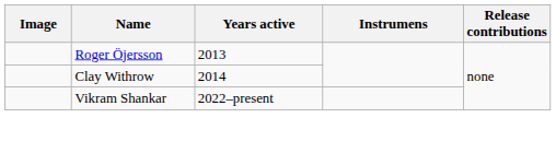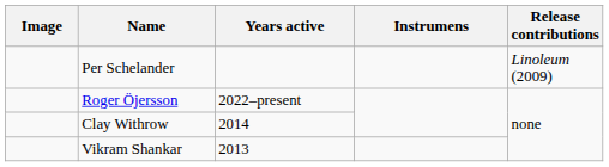+ row: Per Schelander | Linoleum (2009)
Roger Öjersson | Years active: 2013 -> 2022–present
Vikram Shankar | Years active: 2022–present -> 2013
